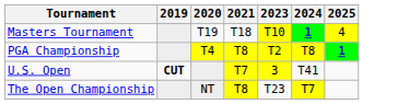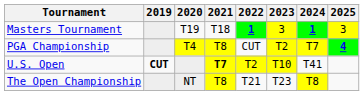+ column: 2022 | 1 | CUT | T2 | T21
Masters Tournament | 2023: T10 -> 3
Masters Tournament | 2025: 4 -> 3
PGA Championship | 2024: T8 -> T7
PGA Championship | 2025: 1 -> 4
U.S. Open | 2021: normal -> bold
U.S. Open | 2023: 3 -> T10
The Open Championship | 2024: T7 -> T8
